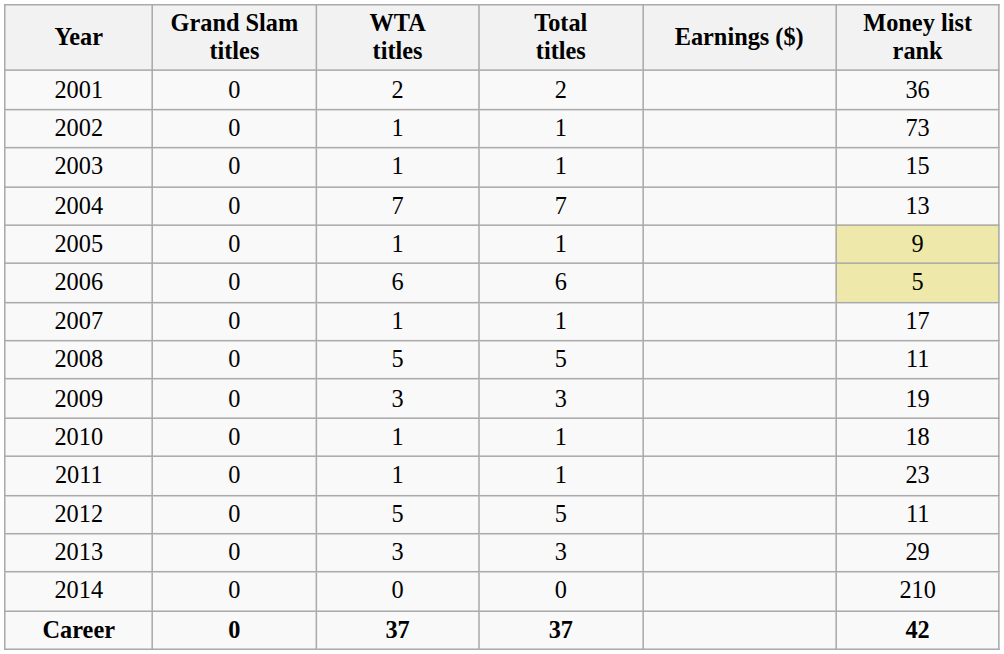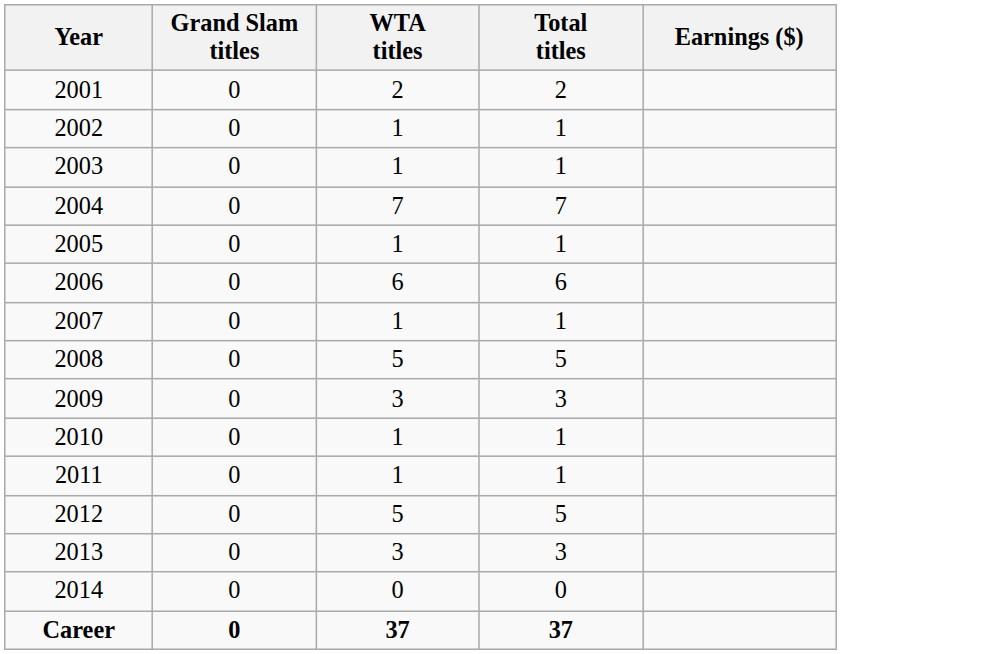- column: Money list rank | 36 | 73 | 15 | 13 | 9 | 5 | 17 | 11 | 19 | 18 | 23 | 11 | 29 | 210 | 42
